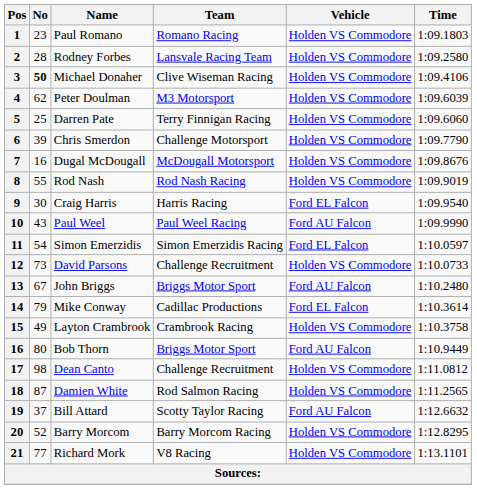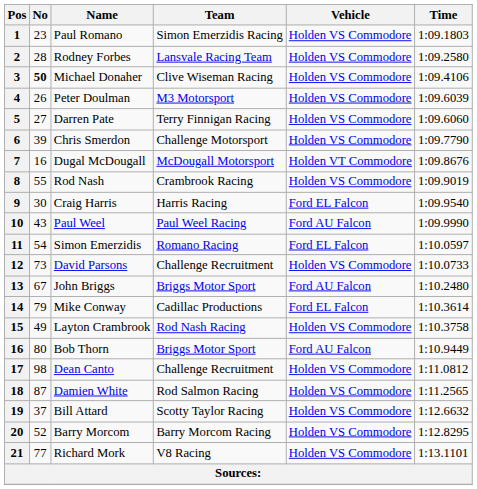Paul Romano | Team: Romano Racing -> Simon Emerzidis Racing
Peter Doulman | No: 62 -> 26
Darren Pate | No: 25 -> 27
Dugal McDougall | Vehicle: Holden VS Commodore -> Holden VT Commodore
Rod Nash | Team: Rod Nash Racing -> Crambrook Racing
Simon Emerzidis | Team: Simon Emerzidis Racing -> Romano Racing
Layton Crambrook | Team: Crambrook Racing -> Rod Nash Racing
Bill Attard | Vehicle: Ford AU Falcon -> Holden VS Commodore
